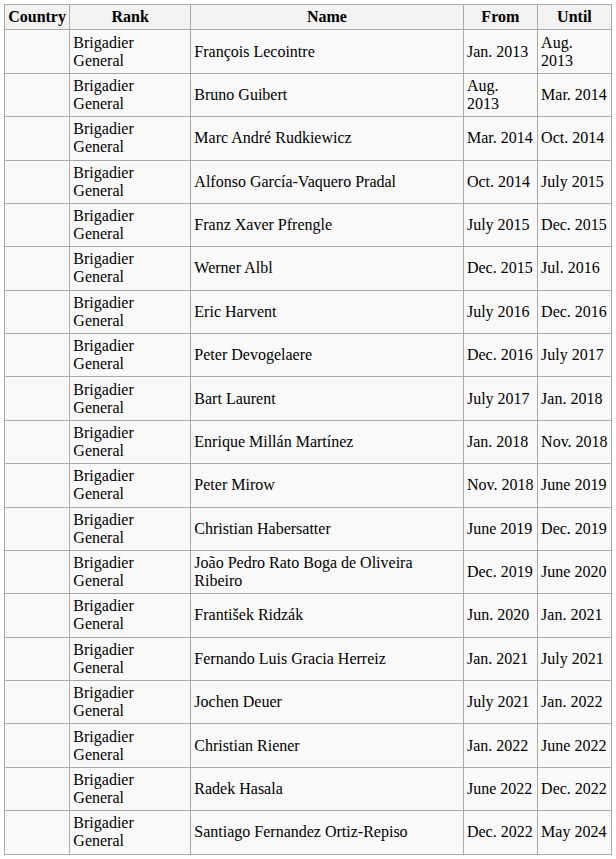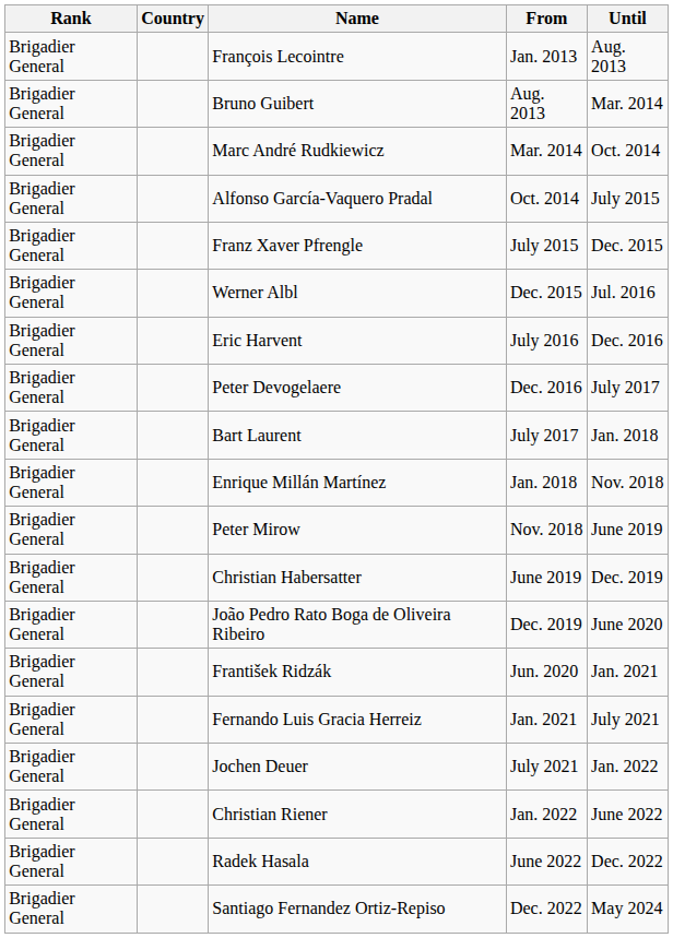columns swapped: Country <-> Rank
